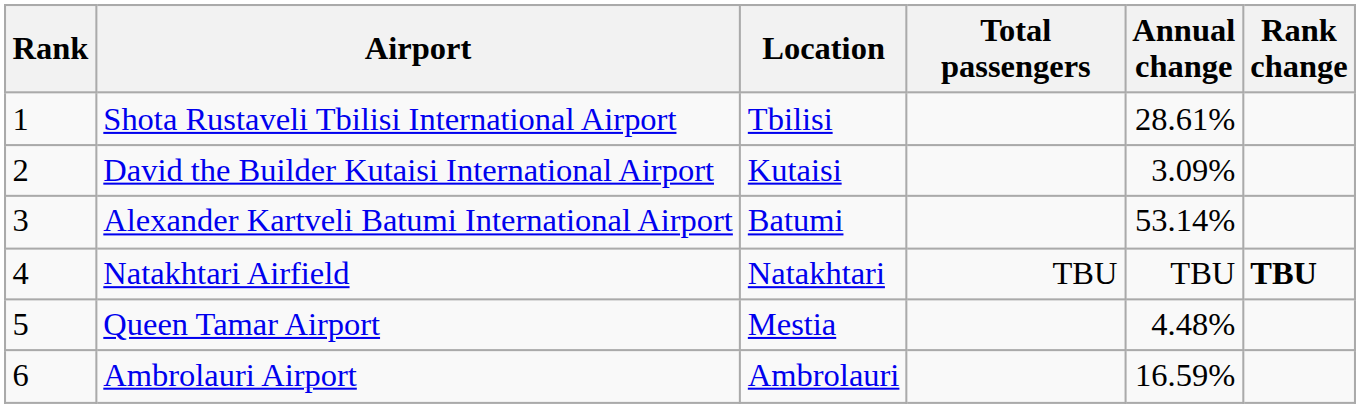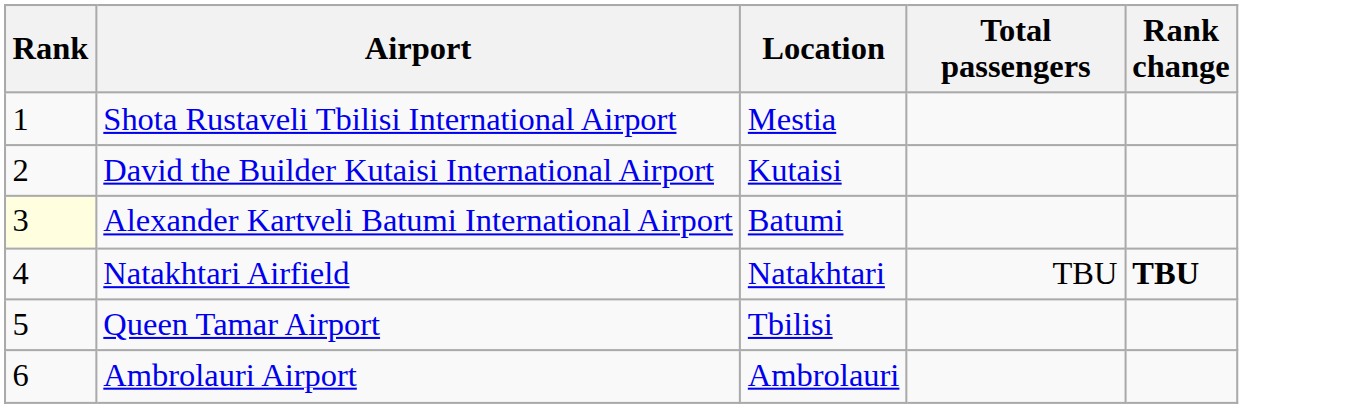- column: Annual change | 28.61% | 3.09% | 53.14% | TBU | 4.48% | 16.59%
Shota Rustaveli Tbilisi International Airport | Location: Tbilisi -> Mestia
Alexander Kartveli Batumi International Airport | Rank: no background -> lightyellow background
Queen Tamar Airport | Location: Mestia -> Tbilisi
